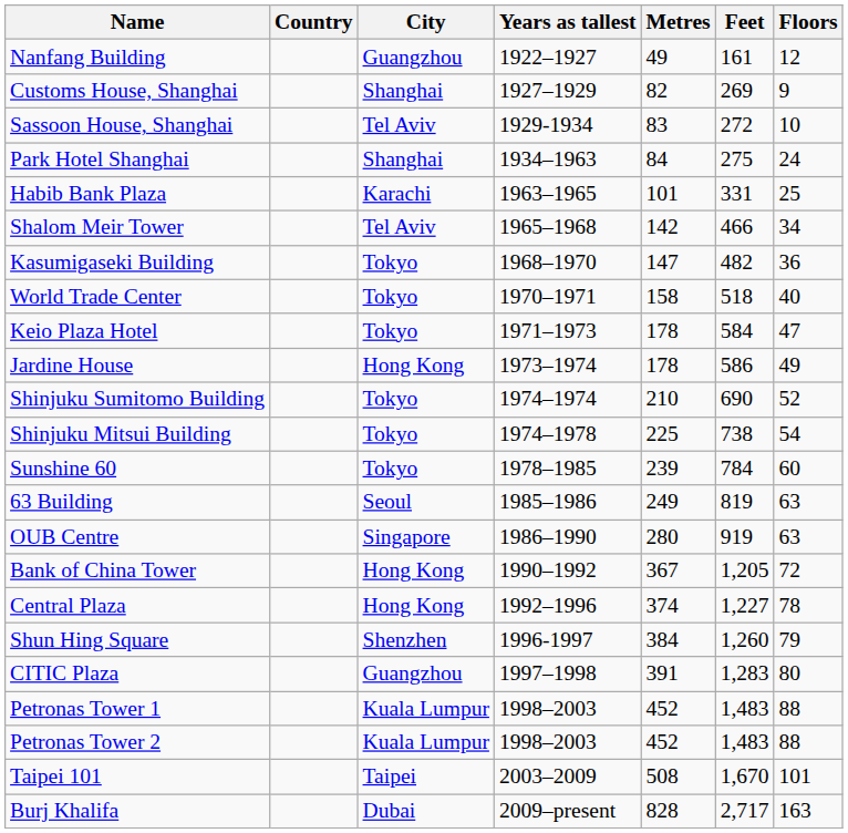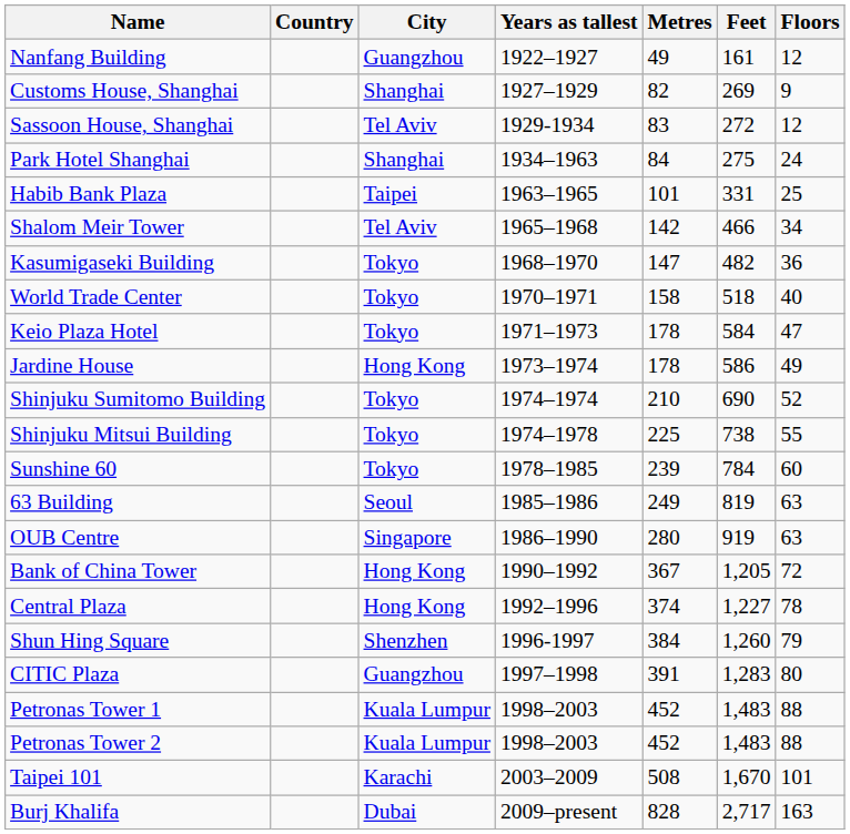Sassoon House, Shanghai | Floors: 10 -> 12
Habib Bank Plaza | City: Karachi -> Taipei
Shinjuku Mitsui Building | Floors: 54 -> 55
Taipei 101 | City: Taipei -> Karachi
